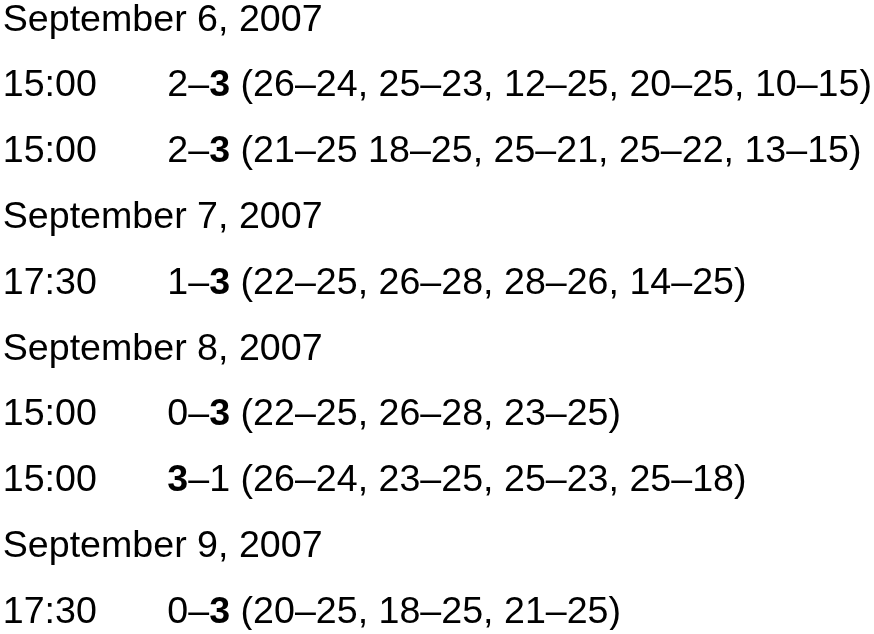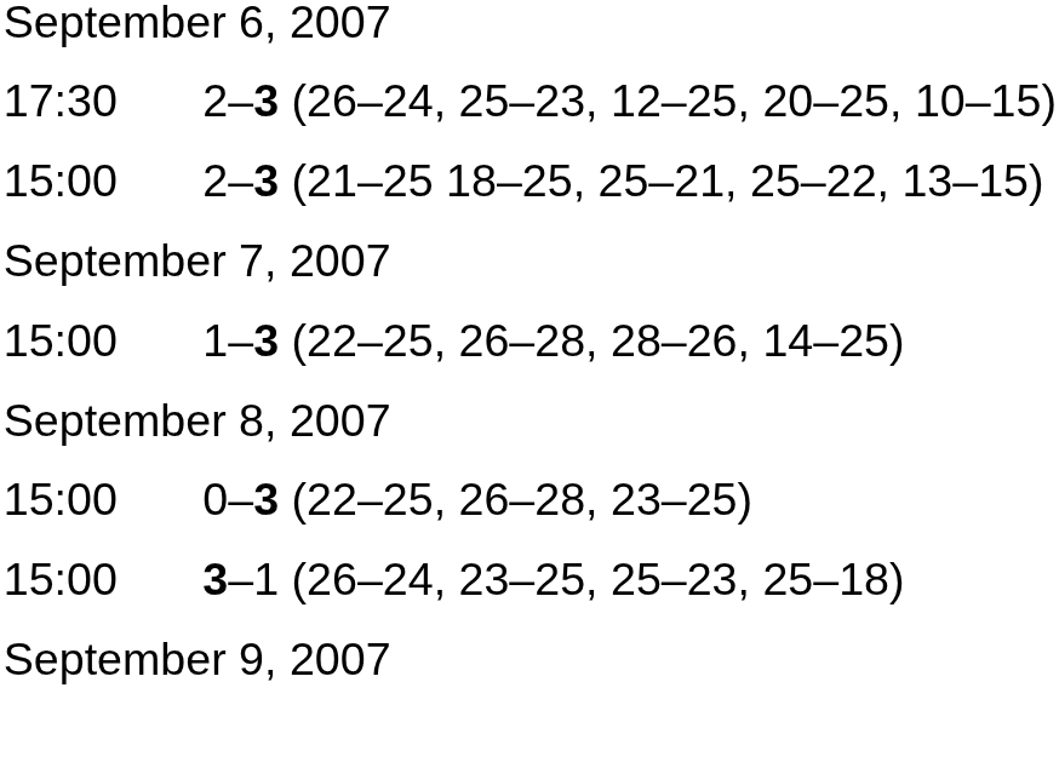2–3 (26–24, 25–23, 12–25, 20–25, 10–15) | column 1: 15:00 -> 17:30
1–3 (22–25, 26–28, 28–26, 14–25) | column 1: 17:30 -> 15:00
- row: 17:30 | 0–3 (20–25, 18–25, 21–25)
